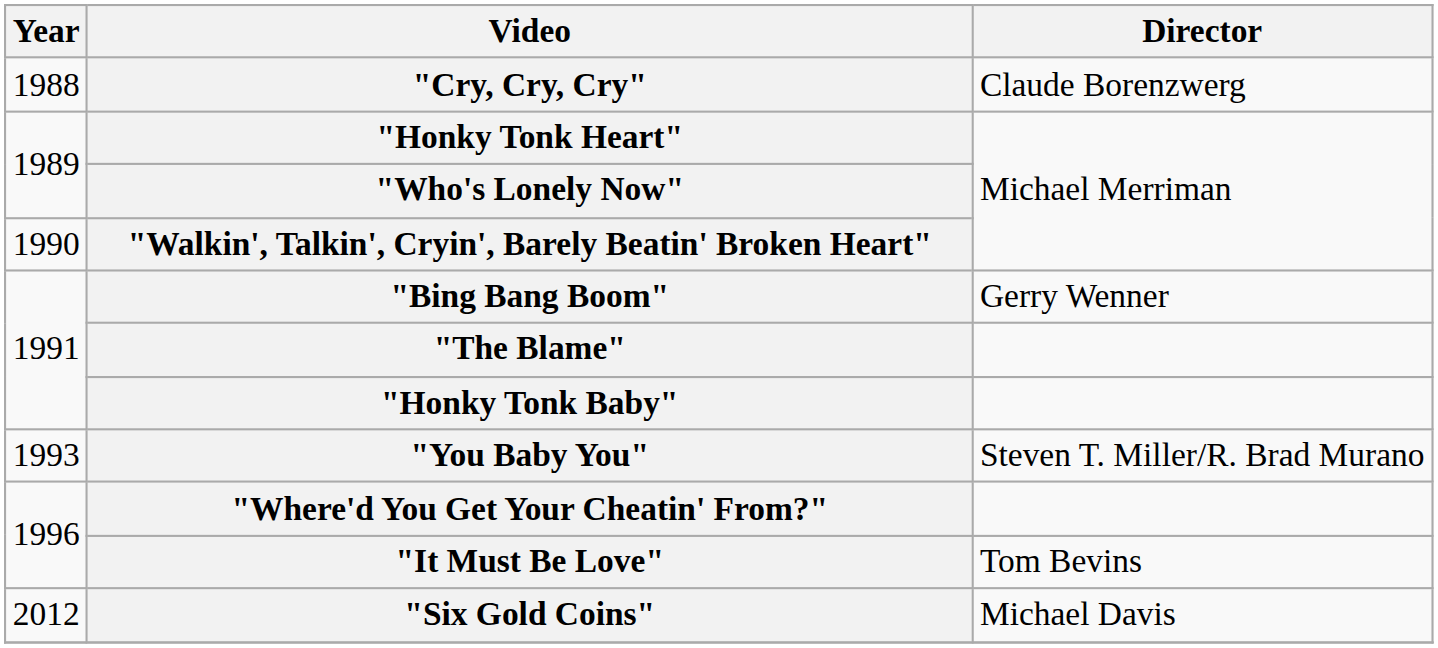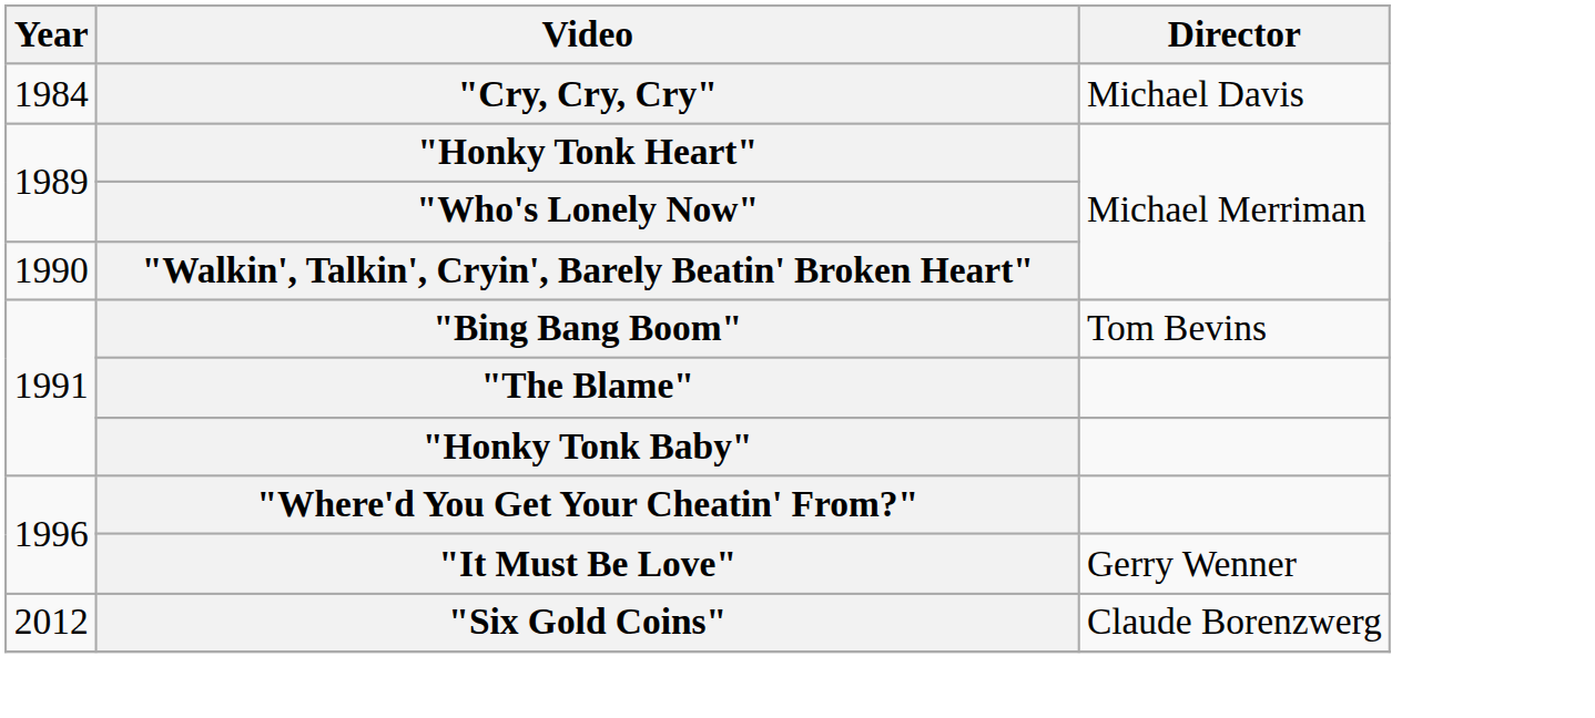"Cry, Cry, Cry" | Year: 1988 -> 1984
"Cry, Cry, Cry" | Director: Claude Borenzwerg -> Michael Davis
"Bing Bang Boom" | Director: Gerry Wenner -> Tom Bevins
- row: 1993 | "You Baby You" | Steven T. Miller/R. Brad Murano
"It Must Be Love" | Director: Tom Bevins -> Gerry Wenner
"Six Gold Coins" | Director: Michael Davis -> Claude Borenzwerg
